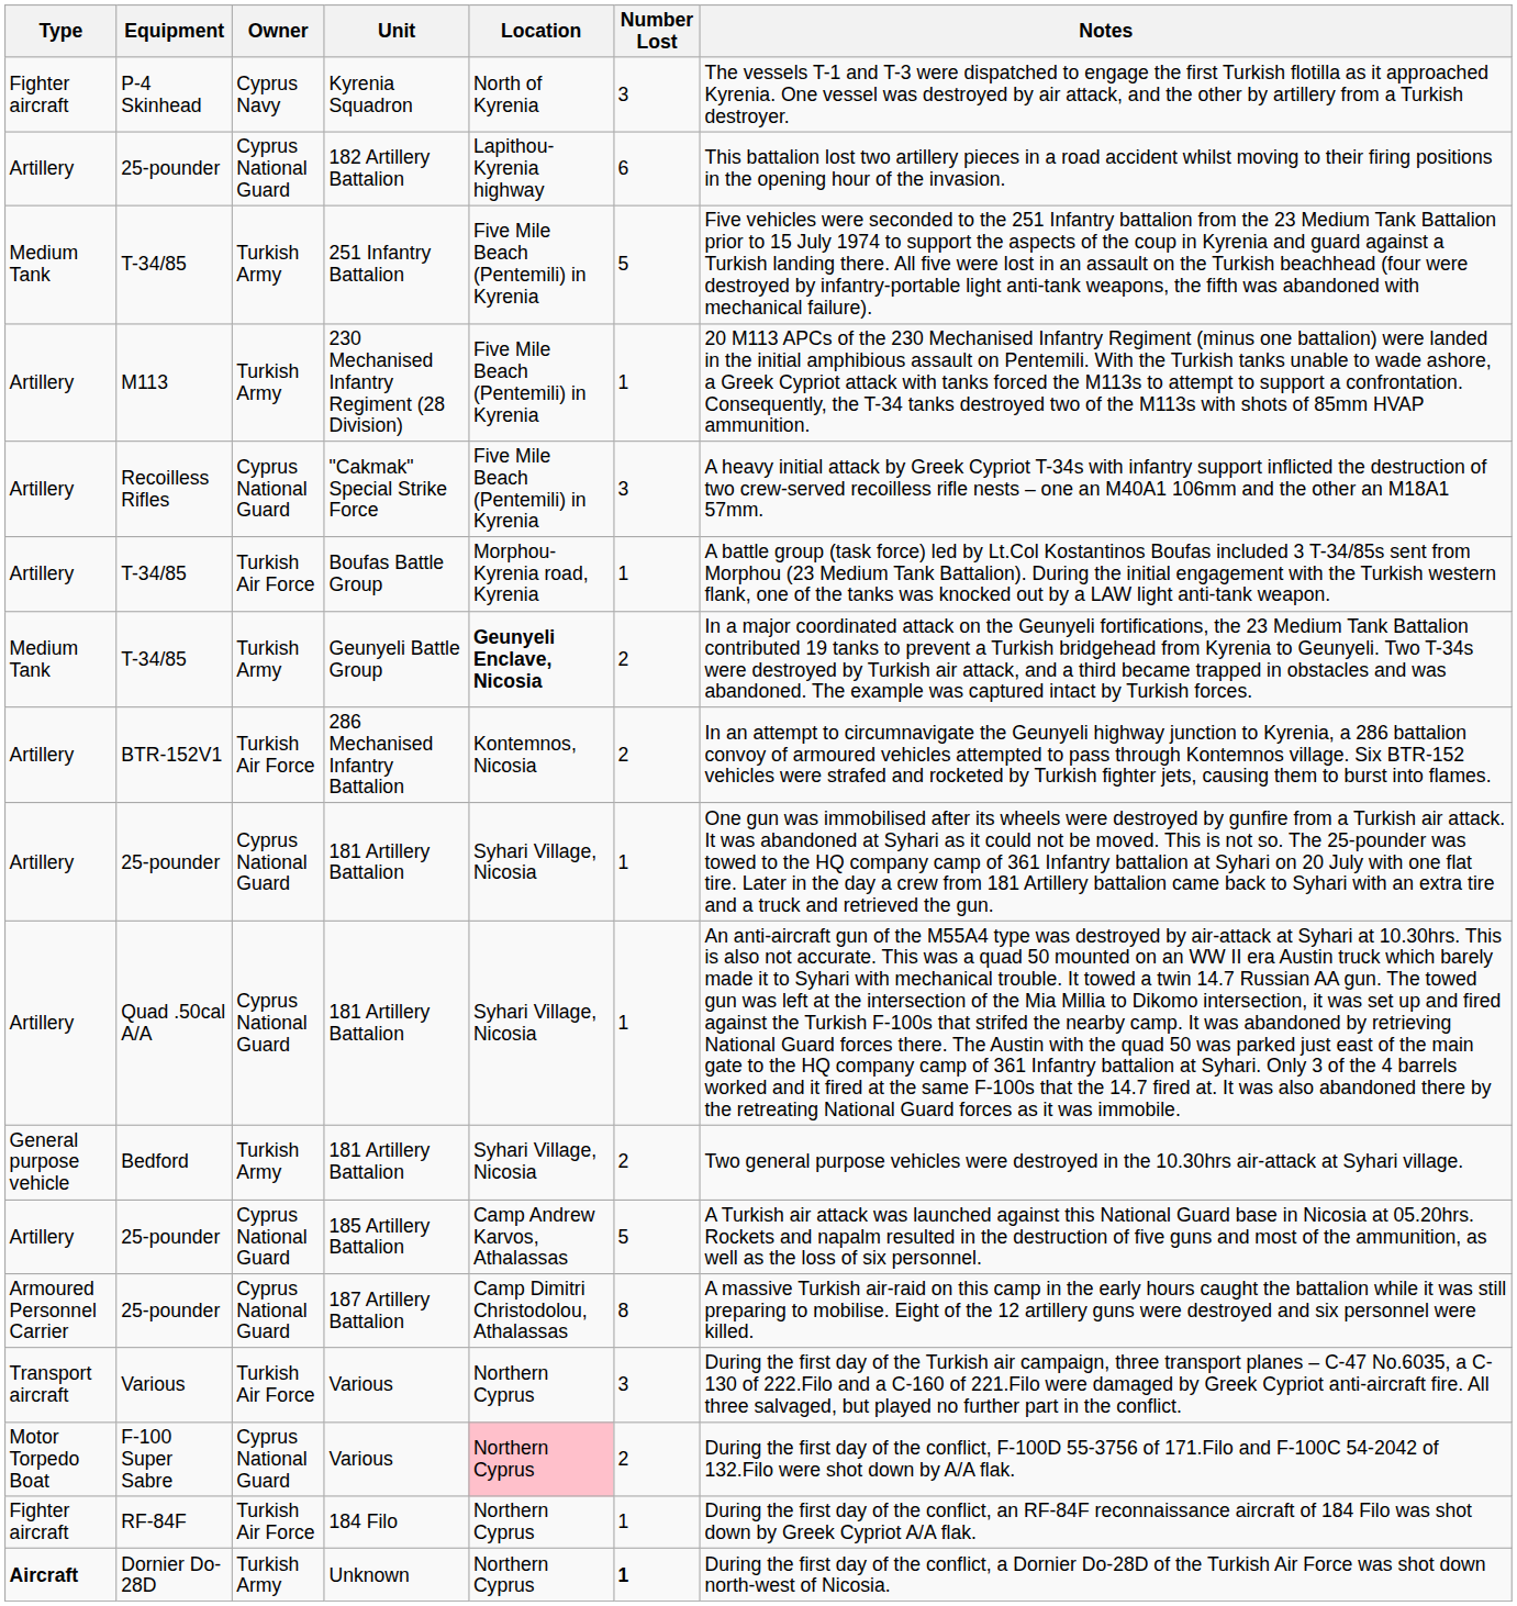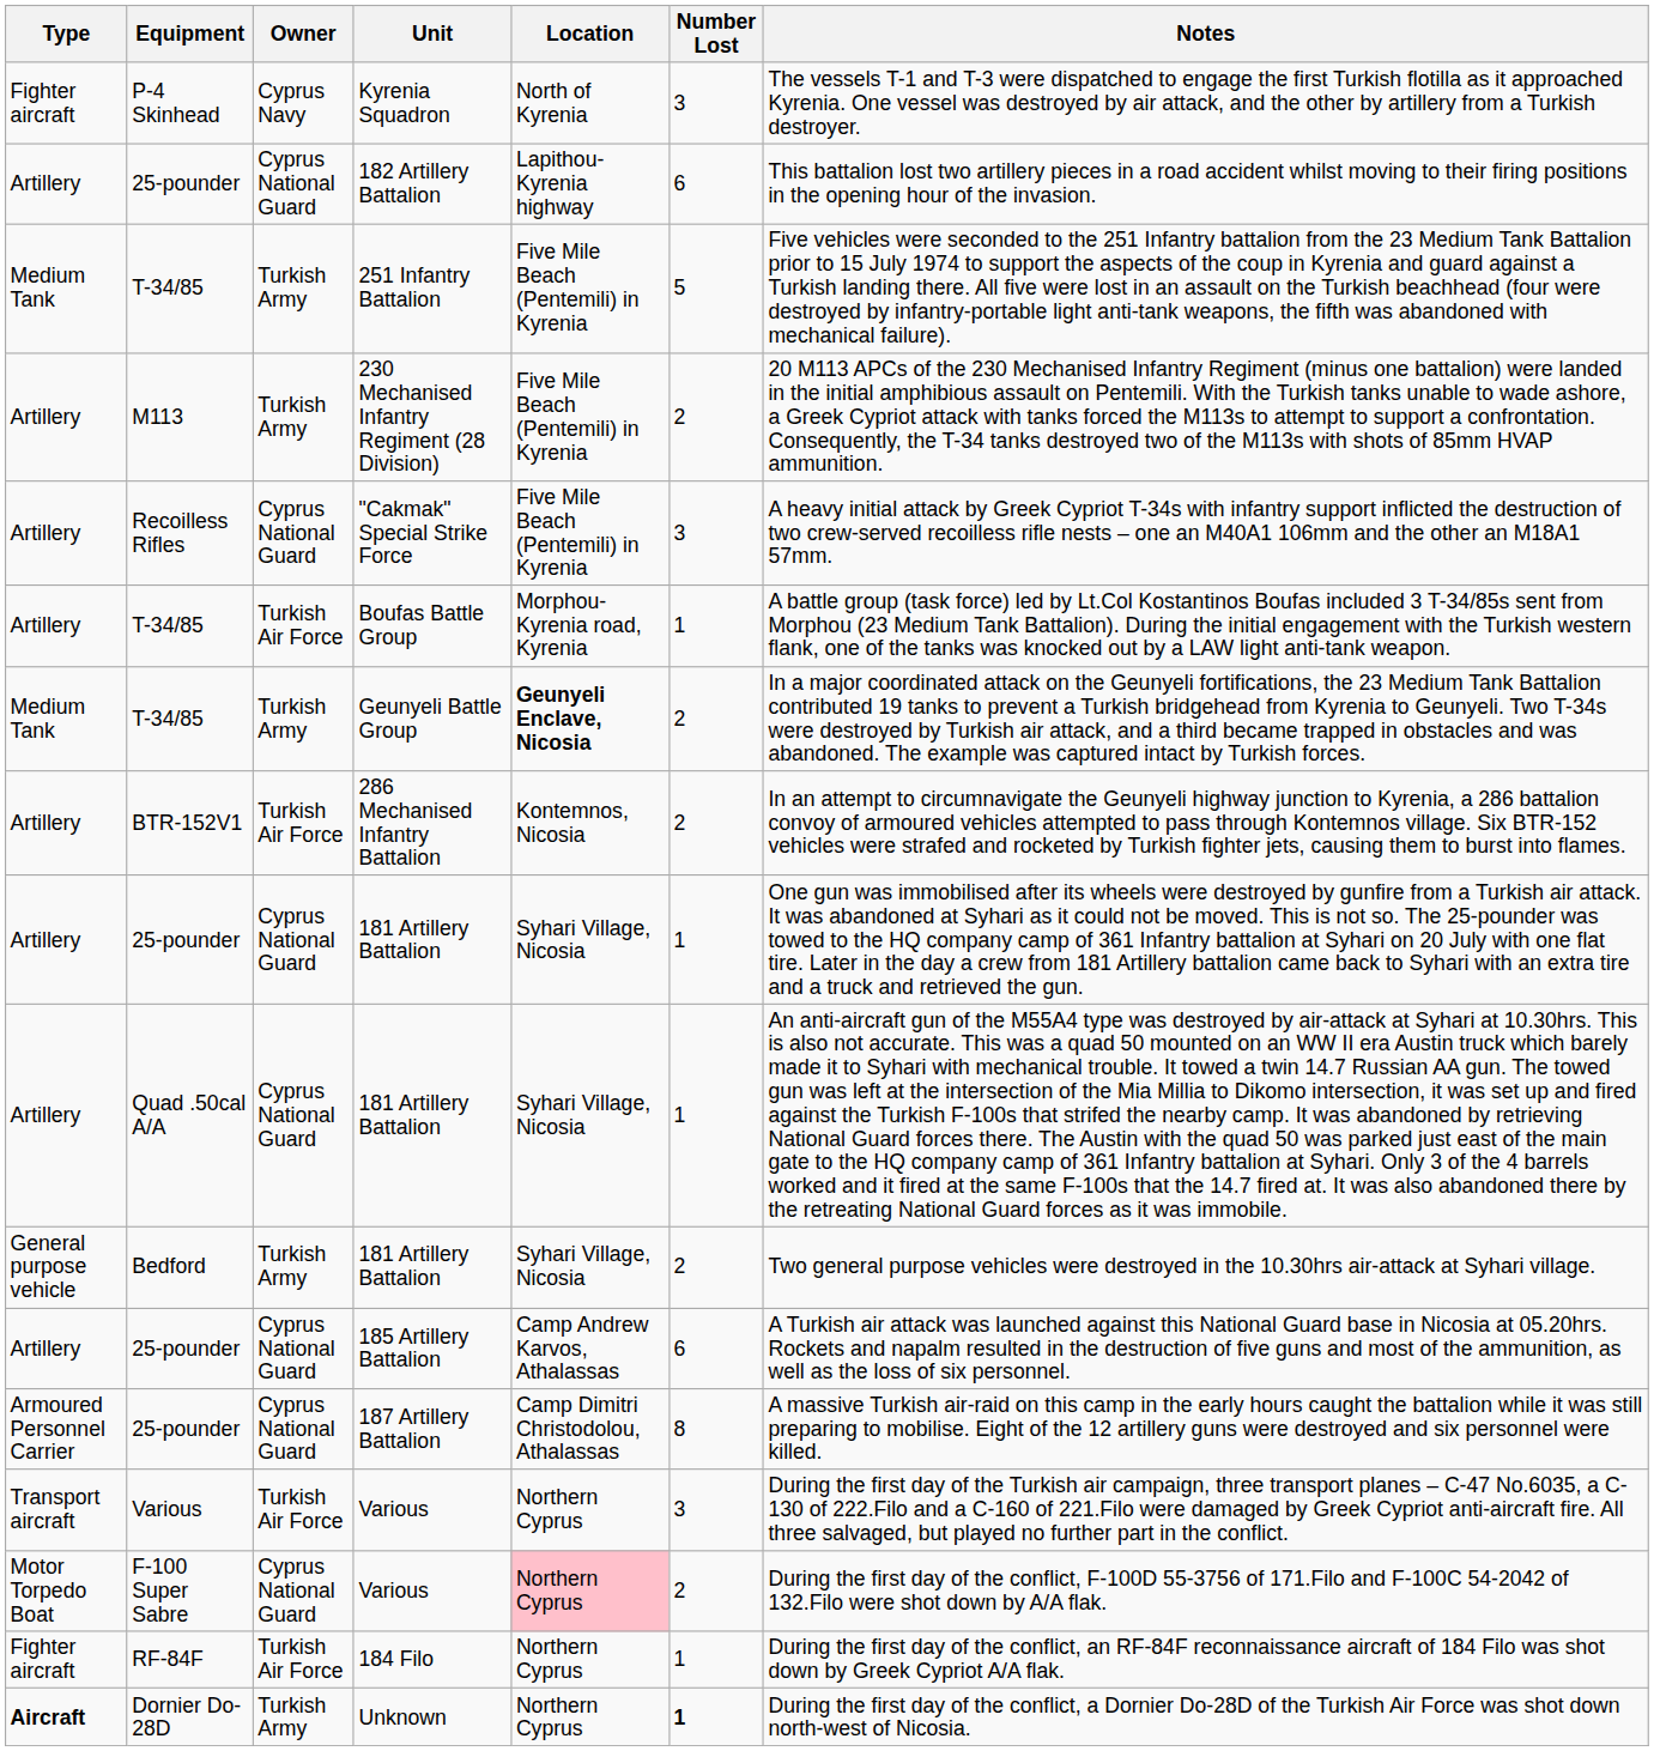230 Mechanised Infantry Regiment (28 Division) | Number Lost: 1 -> 2
185 Artillery Battalion | Number Lost: 5 -> 6
